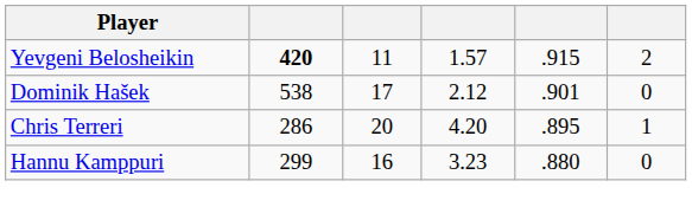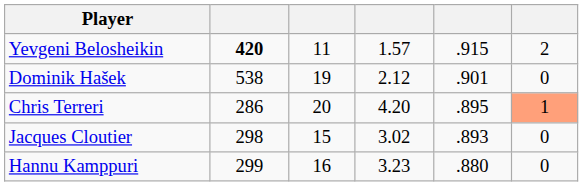Dominik Hašek | column 3: 17 -> 19
Chris Terreri | column 6: no background -> lightsalmon background
+ row: Jacques Cloutier | 298 | 15 | 3.02 | .893 | 0
